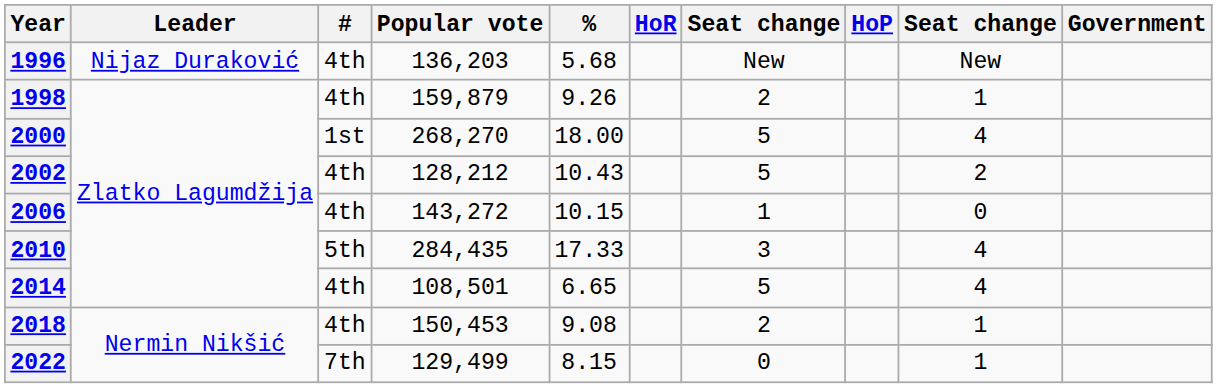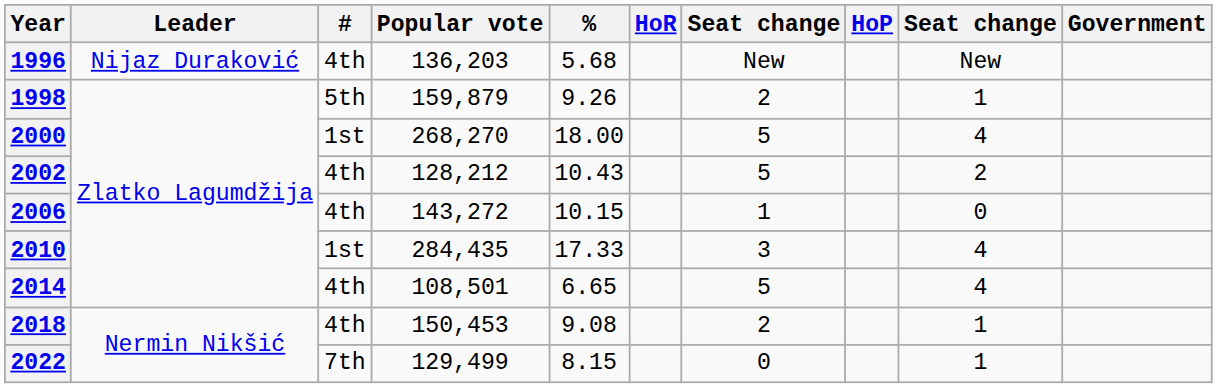1998 | #: 4th -> 5th
2010 | #: 5th -> 1st
